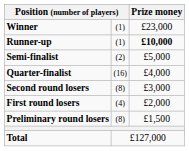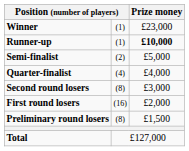Quarter-finalist | column 2: (16) -> (4)
First round losers | column 2: (4) -> (16)
